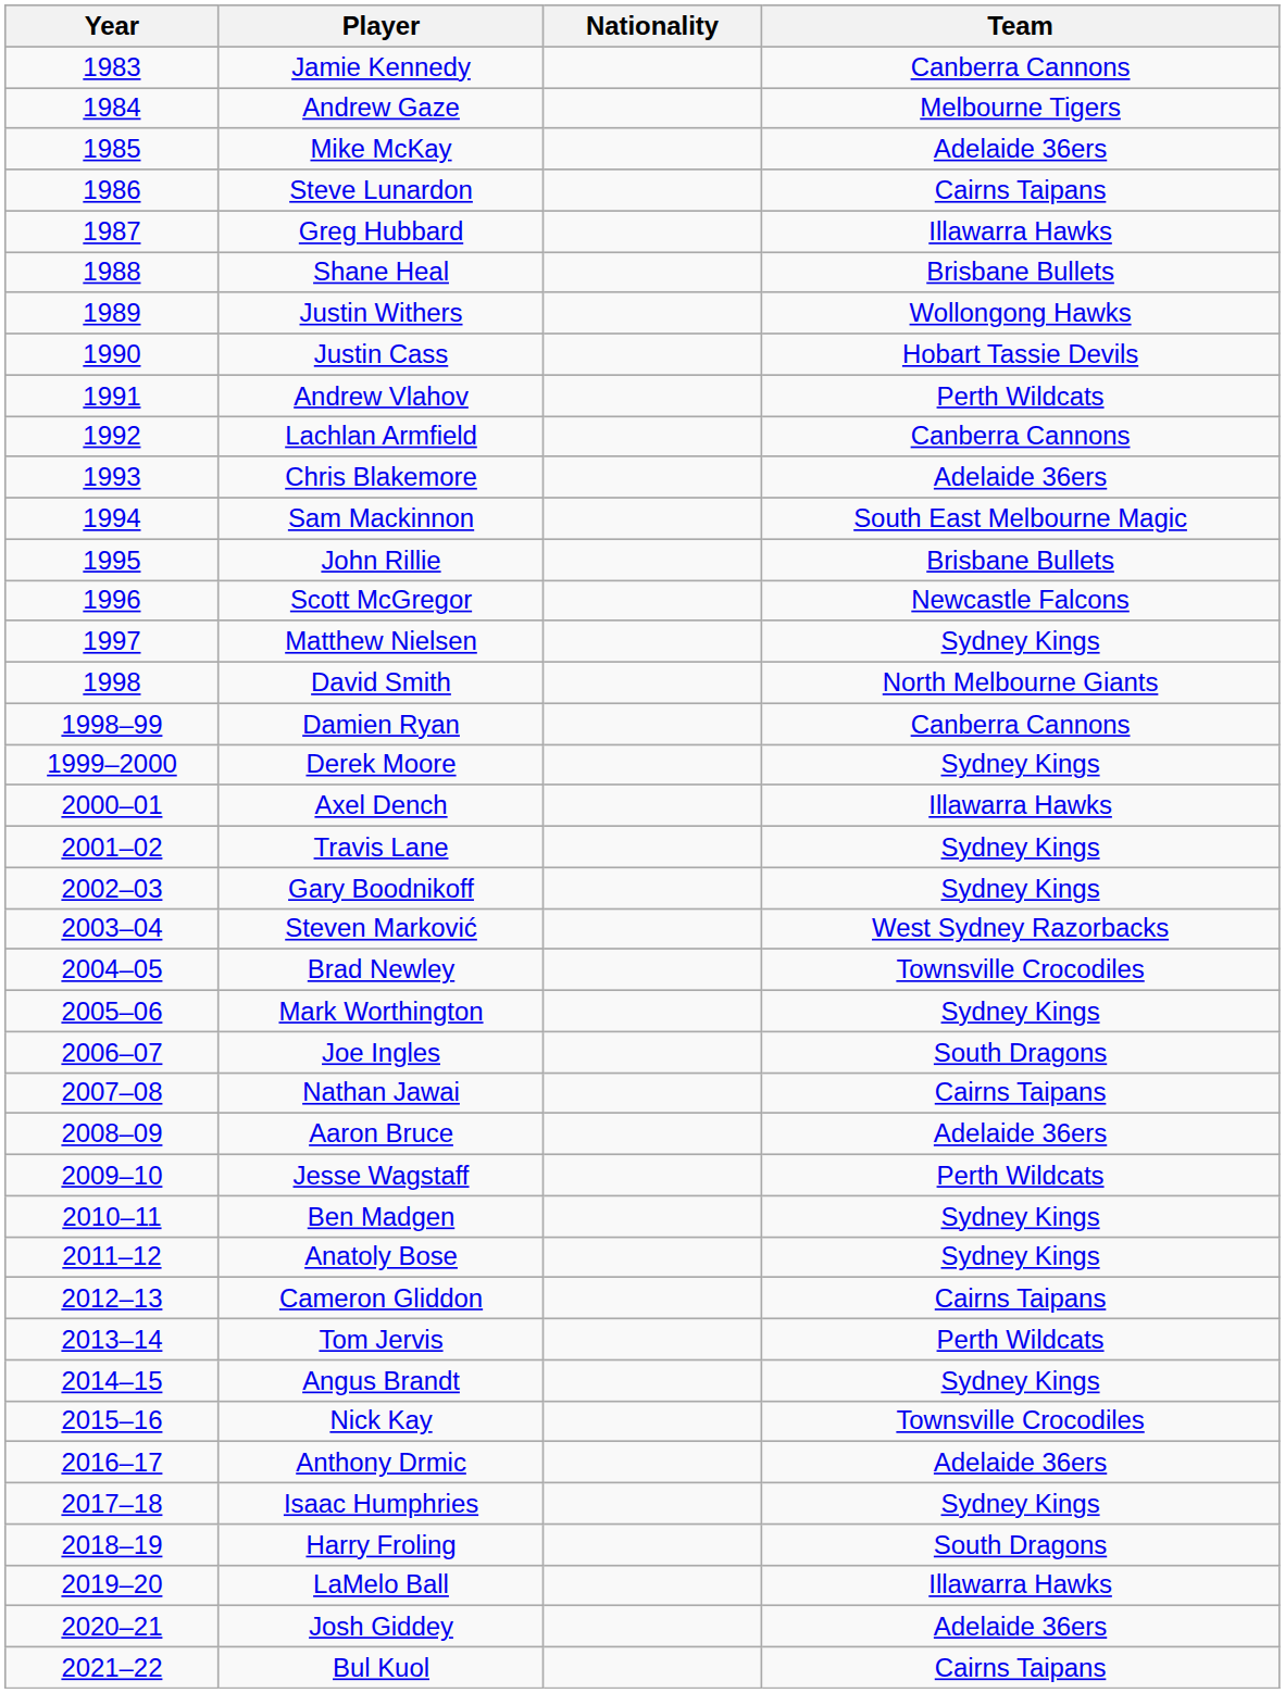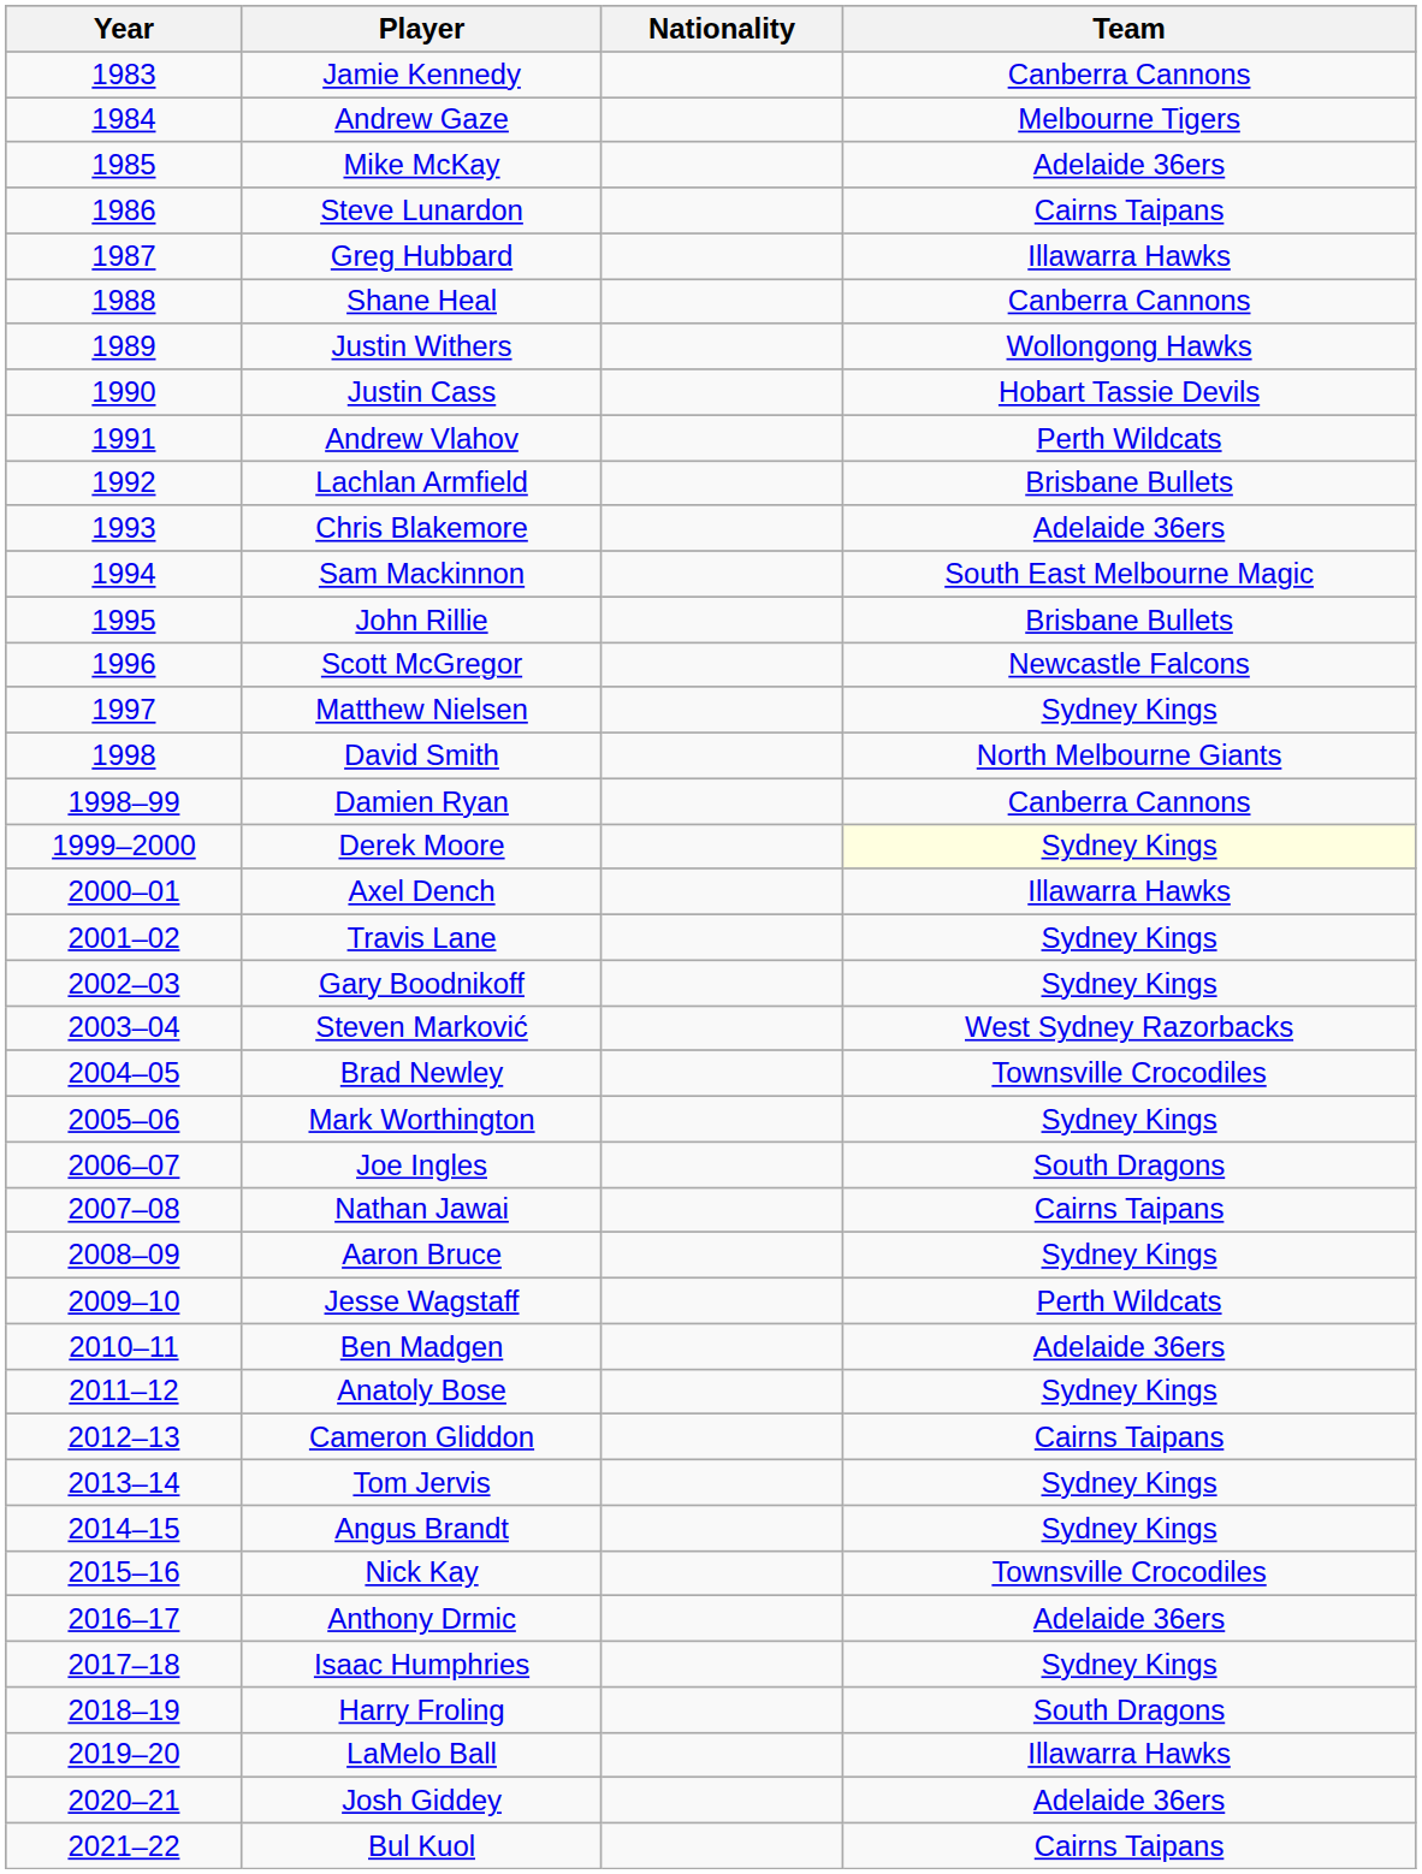Shane Heal | Team: Brisbane Bullets -> Canberra Cannons
Lachlan Armfield | Team: Canberra Cannons -> Brisbane Bullets
Derek Moore | Team: no background -> lightyellow background
Aaron Bruce | Team: Adelaide 36ers -> Sydney Kings
Ben Madgen | Team: Sydney Kings -> Adelaide 36ers
Tom Jervis | Team: Perth Wildcats -> Sydney Kings
